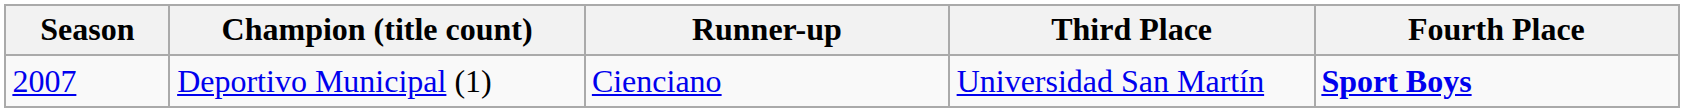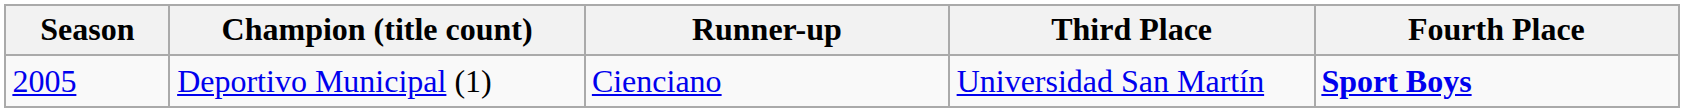Deportivo Municipal (1) | Season: 2007 -> 2005
